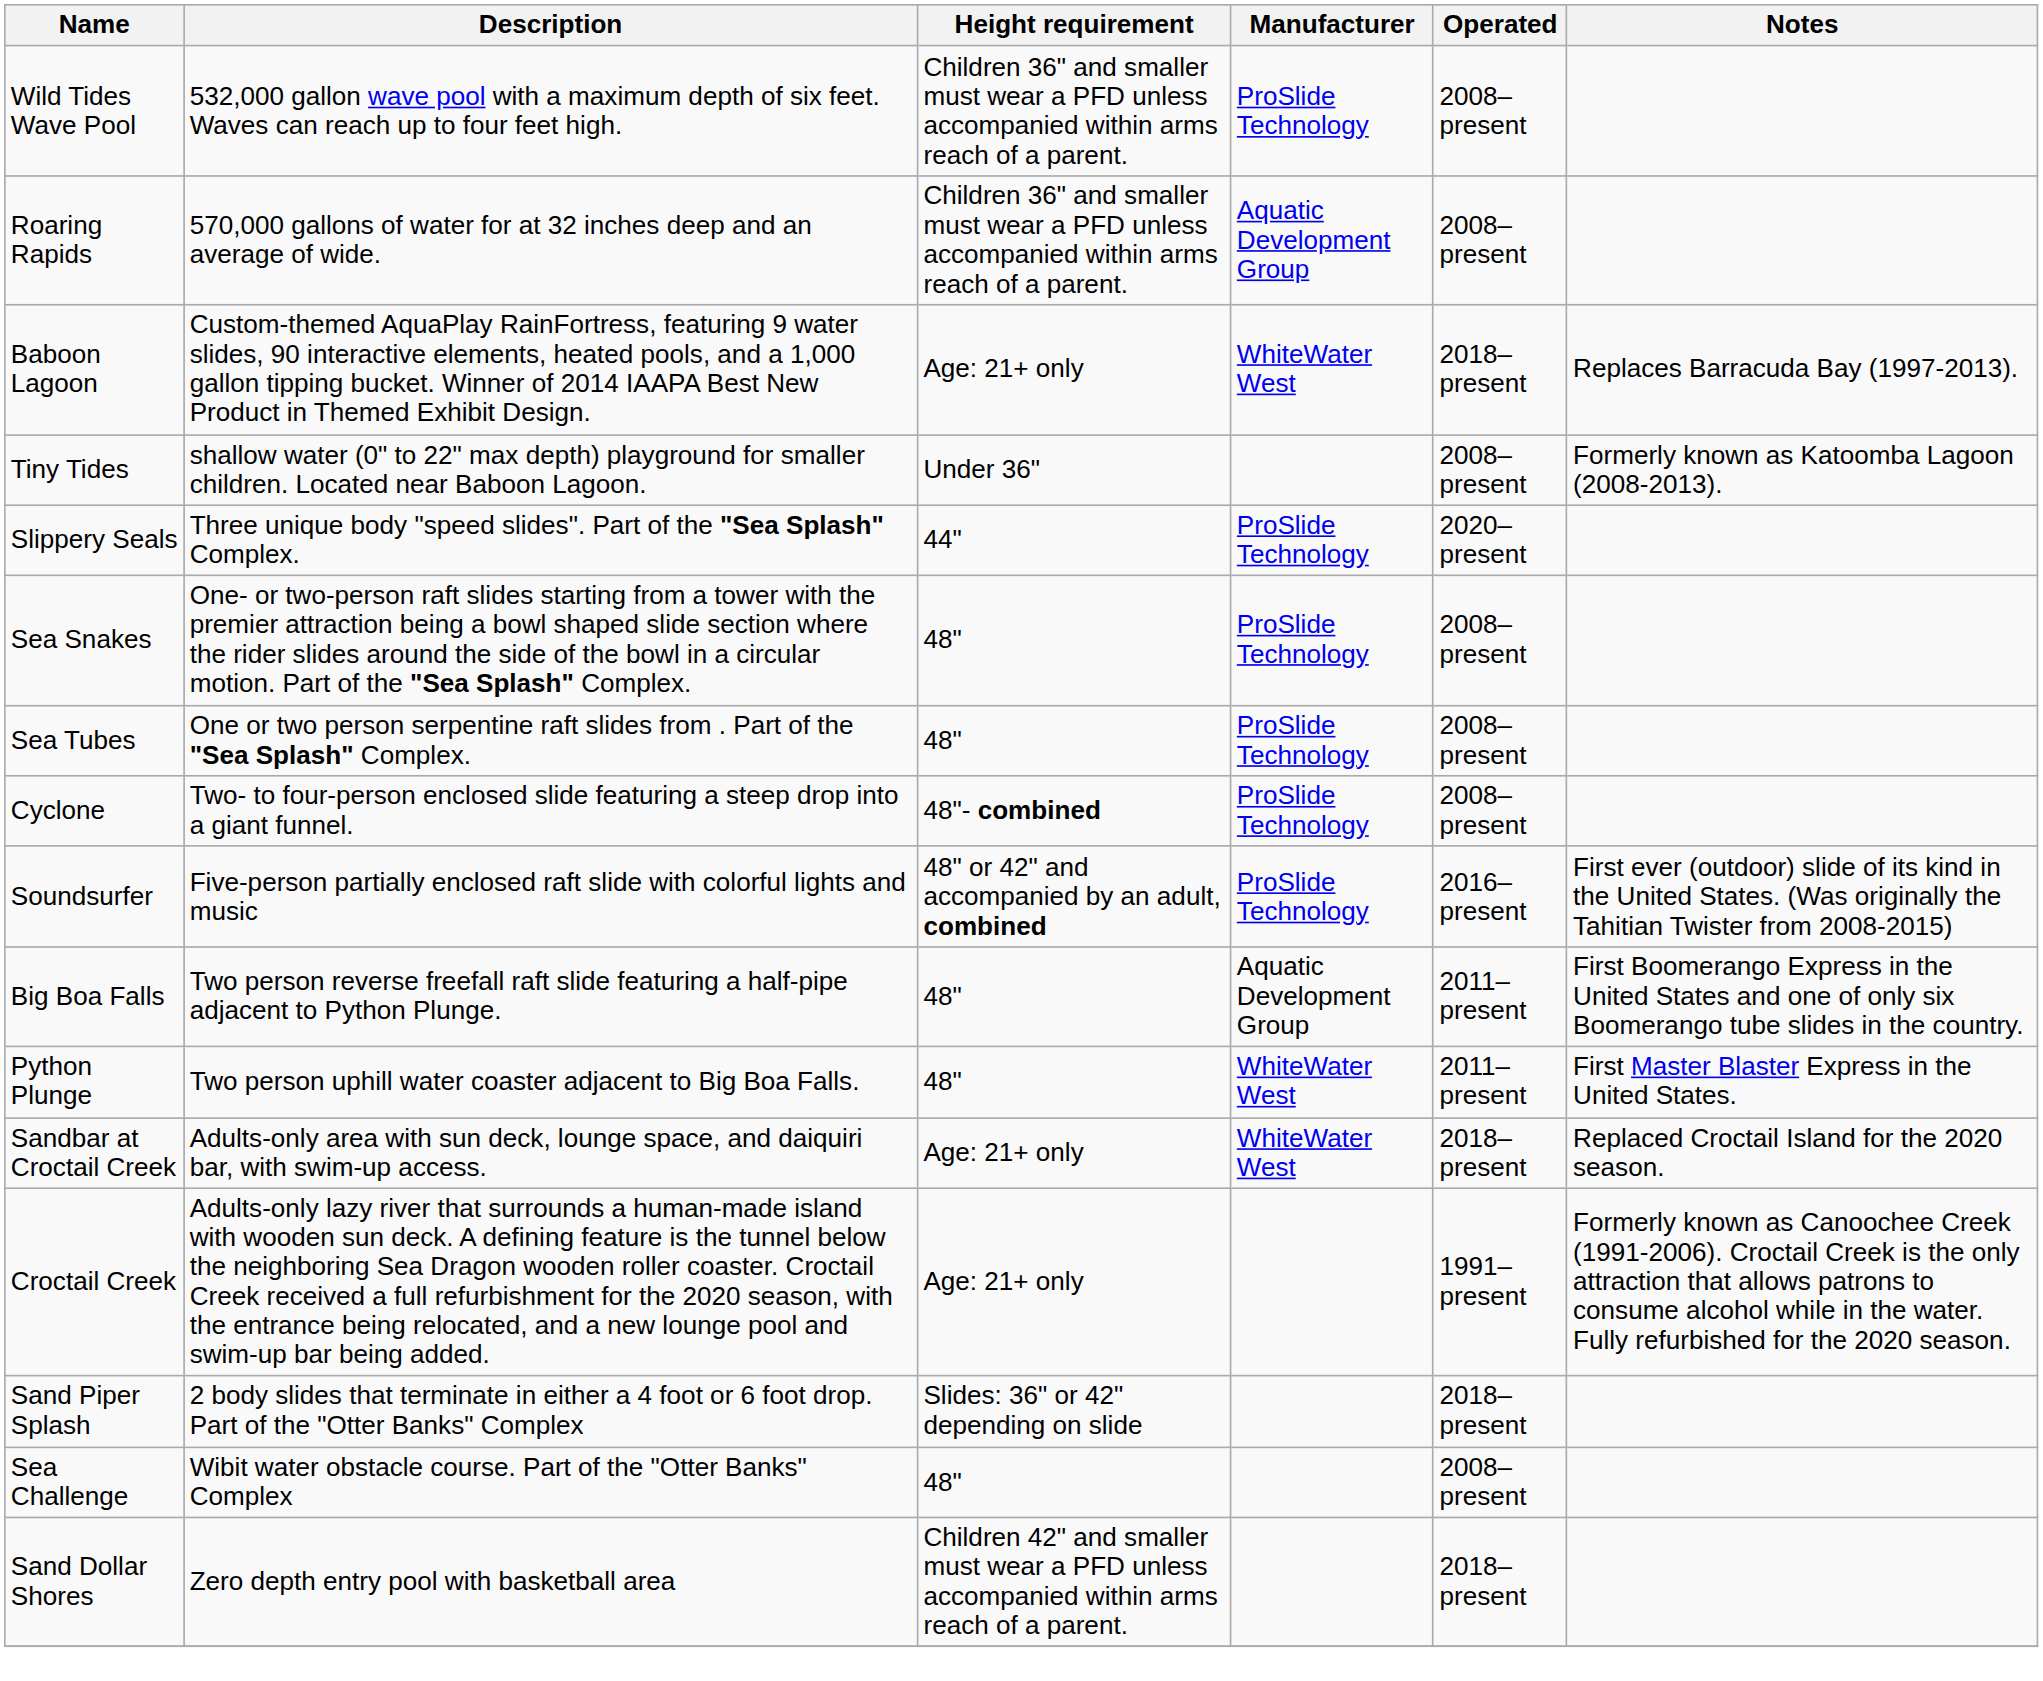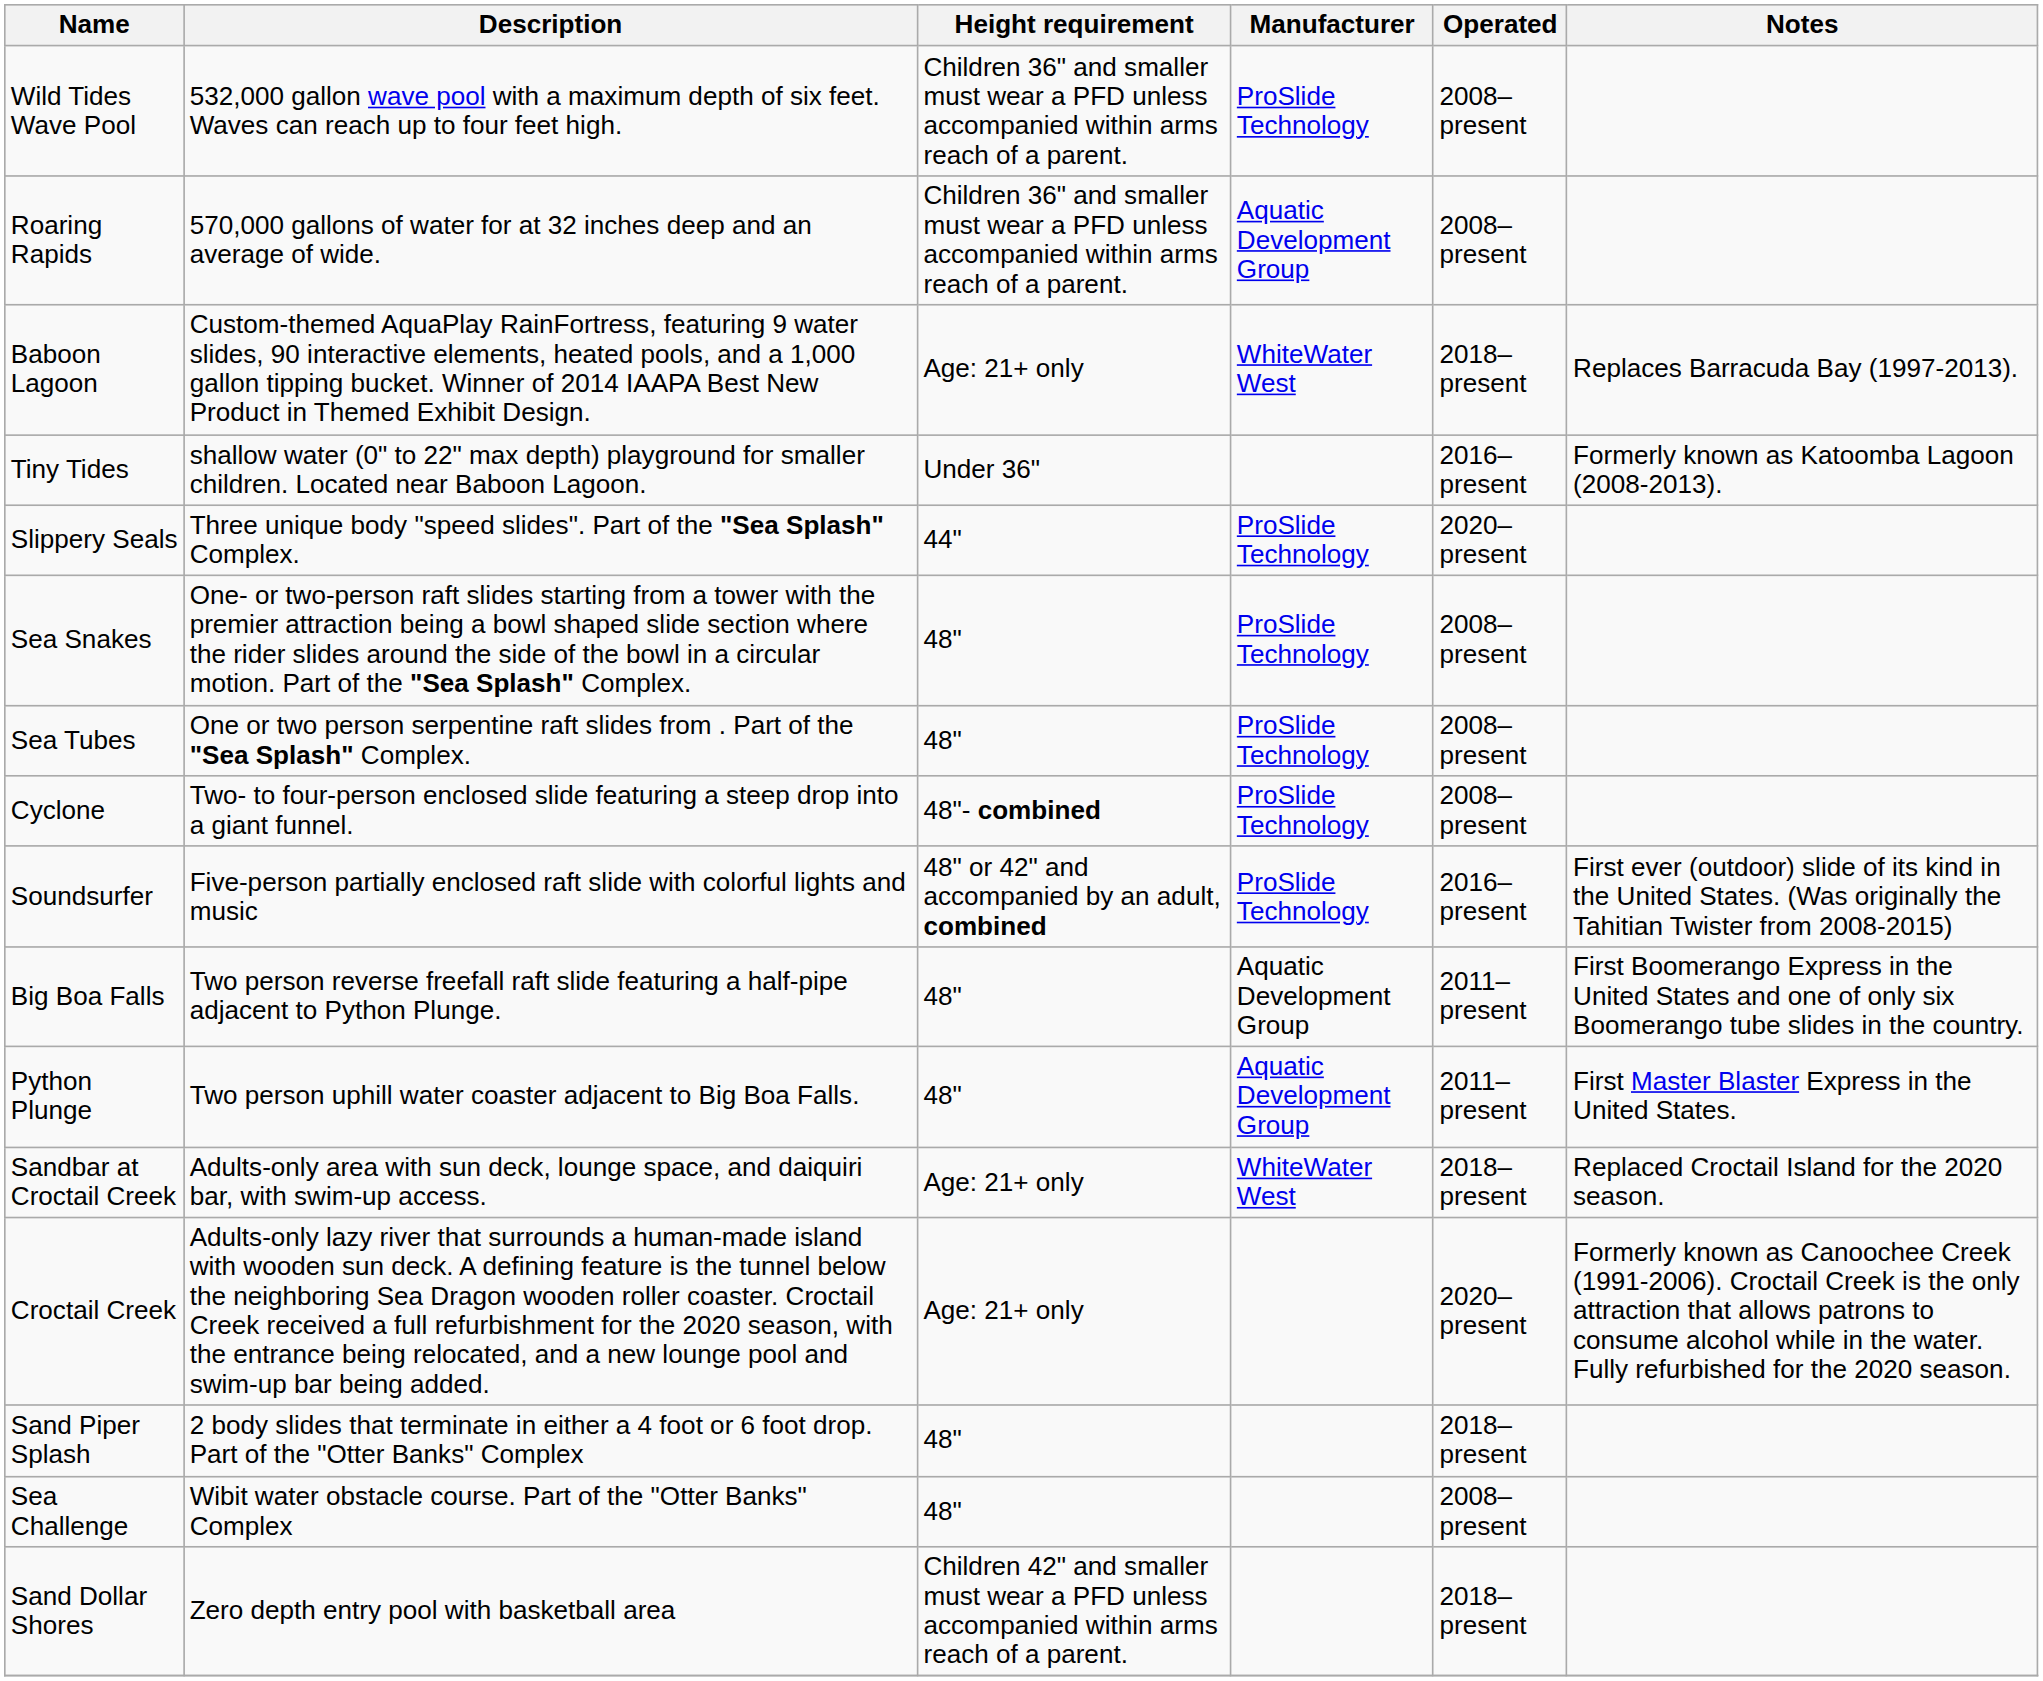Tiny Tides | Operated: 2008–present -> 2016–present
Python Plunge | Manufacturer: WhiteWater West -> Aquatic Development Group
Croctail Creek | Operated: 1991–present -> 2020–present
Sand Piper Splash | Height requirement: Slides: 36" or 42" depending on slide -> 48"
